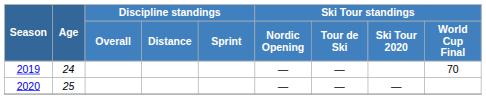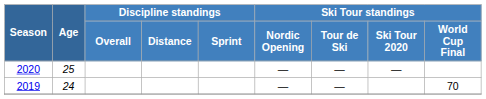rows swapped: 2019 <-> 2020
